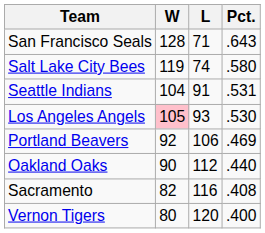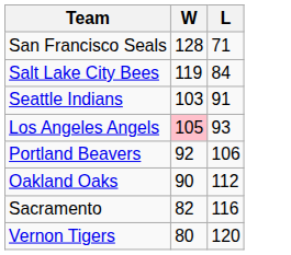- column: Pct. | .643 | .580 | .531 | .530 | .469 | .440 | .408 | .400
Salt Lake City Bees | L: 74 -> 84
Seattle Indians | W: 104 -> 103
